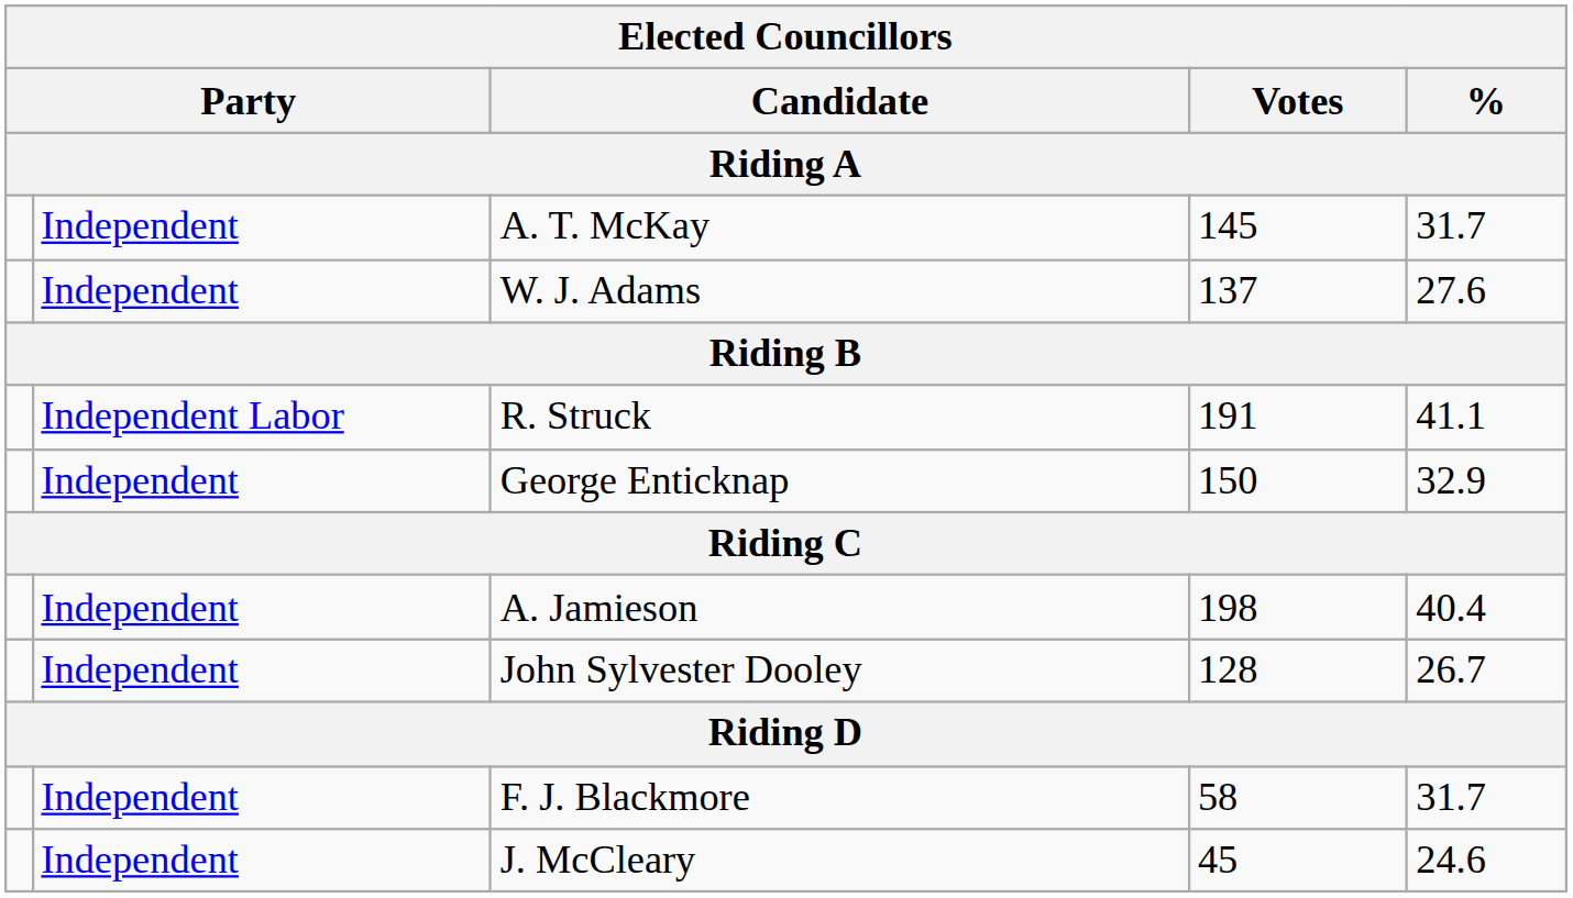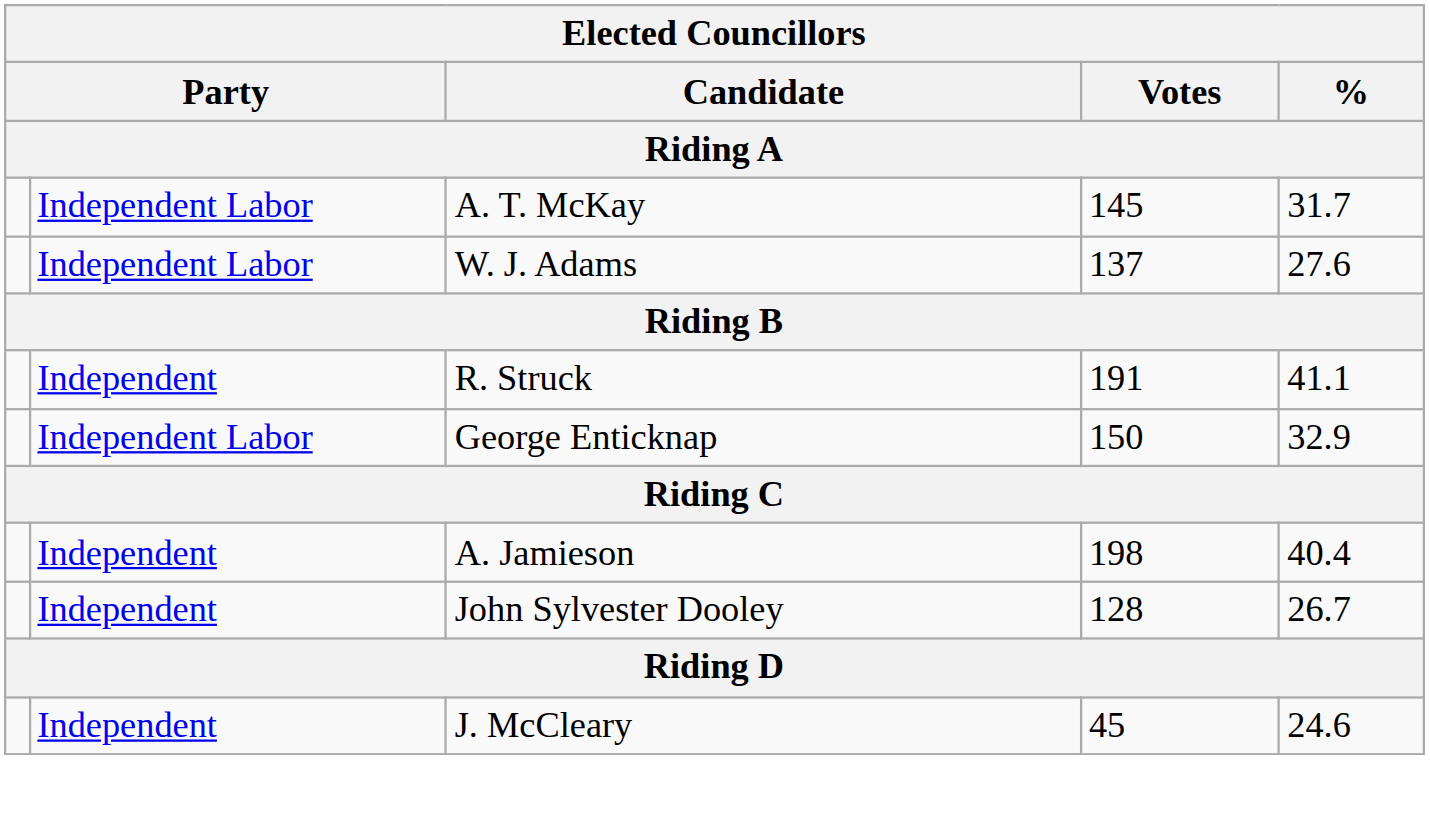A. T. McKay | column 2: Independent -> Independent Labor
W. J. Adams | column 2: Independent -> Independent Labor
R. Struck | column 2: Independent Labor -> Independent
George Enticknap | column 2: Independent -> Independent Labor
- row: Independent | F. J. Blackmore | 58 | 31.7
